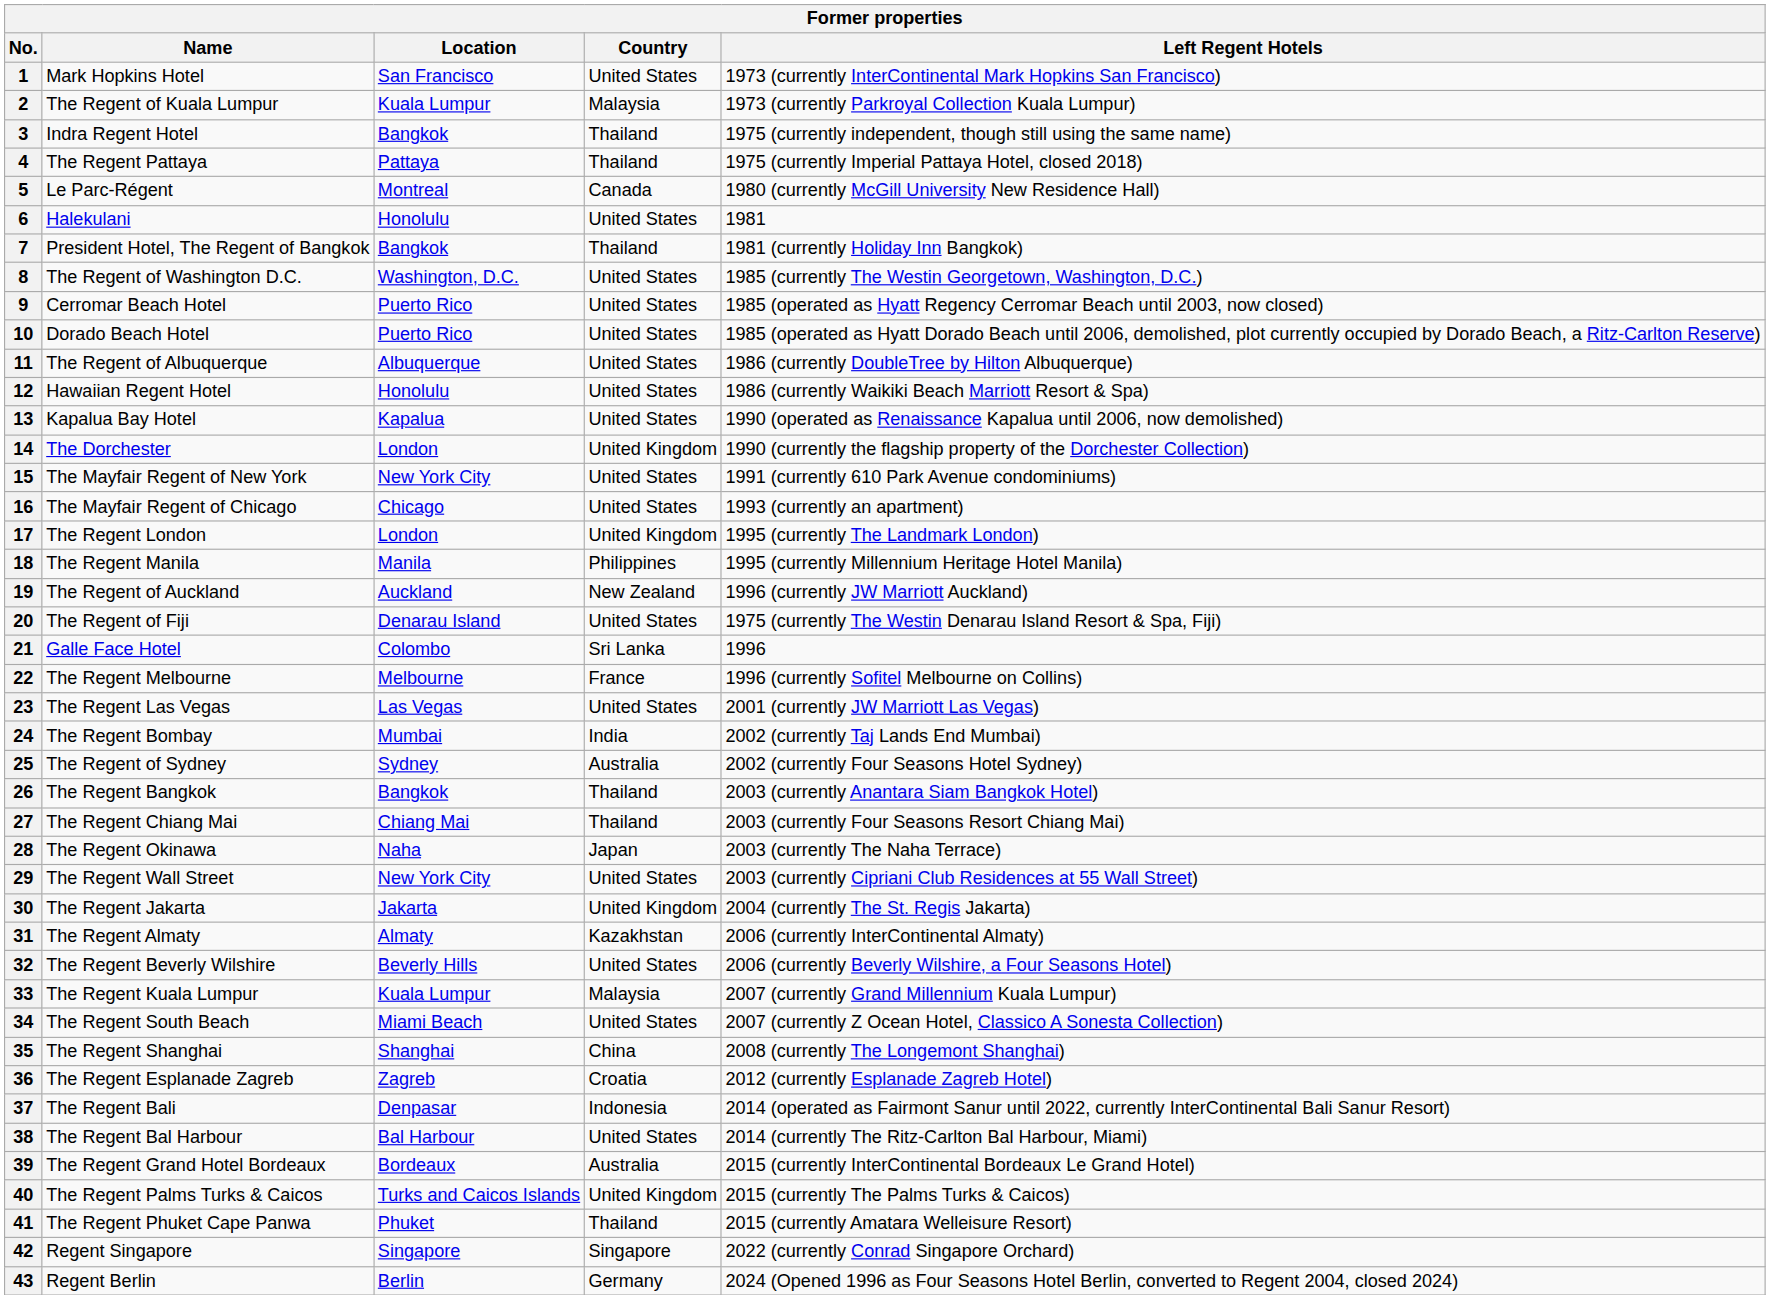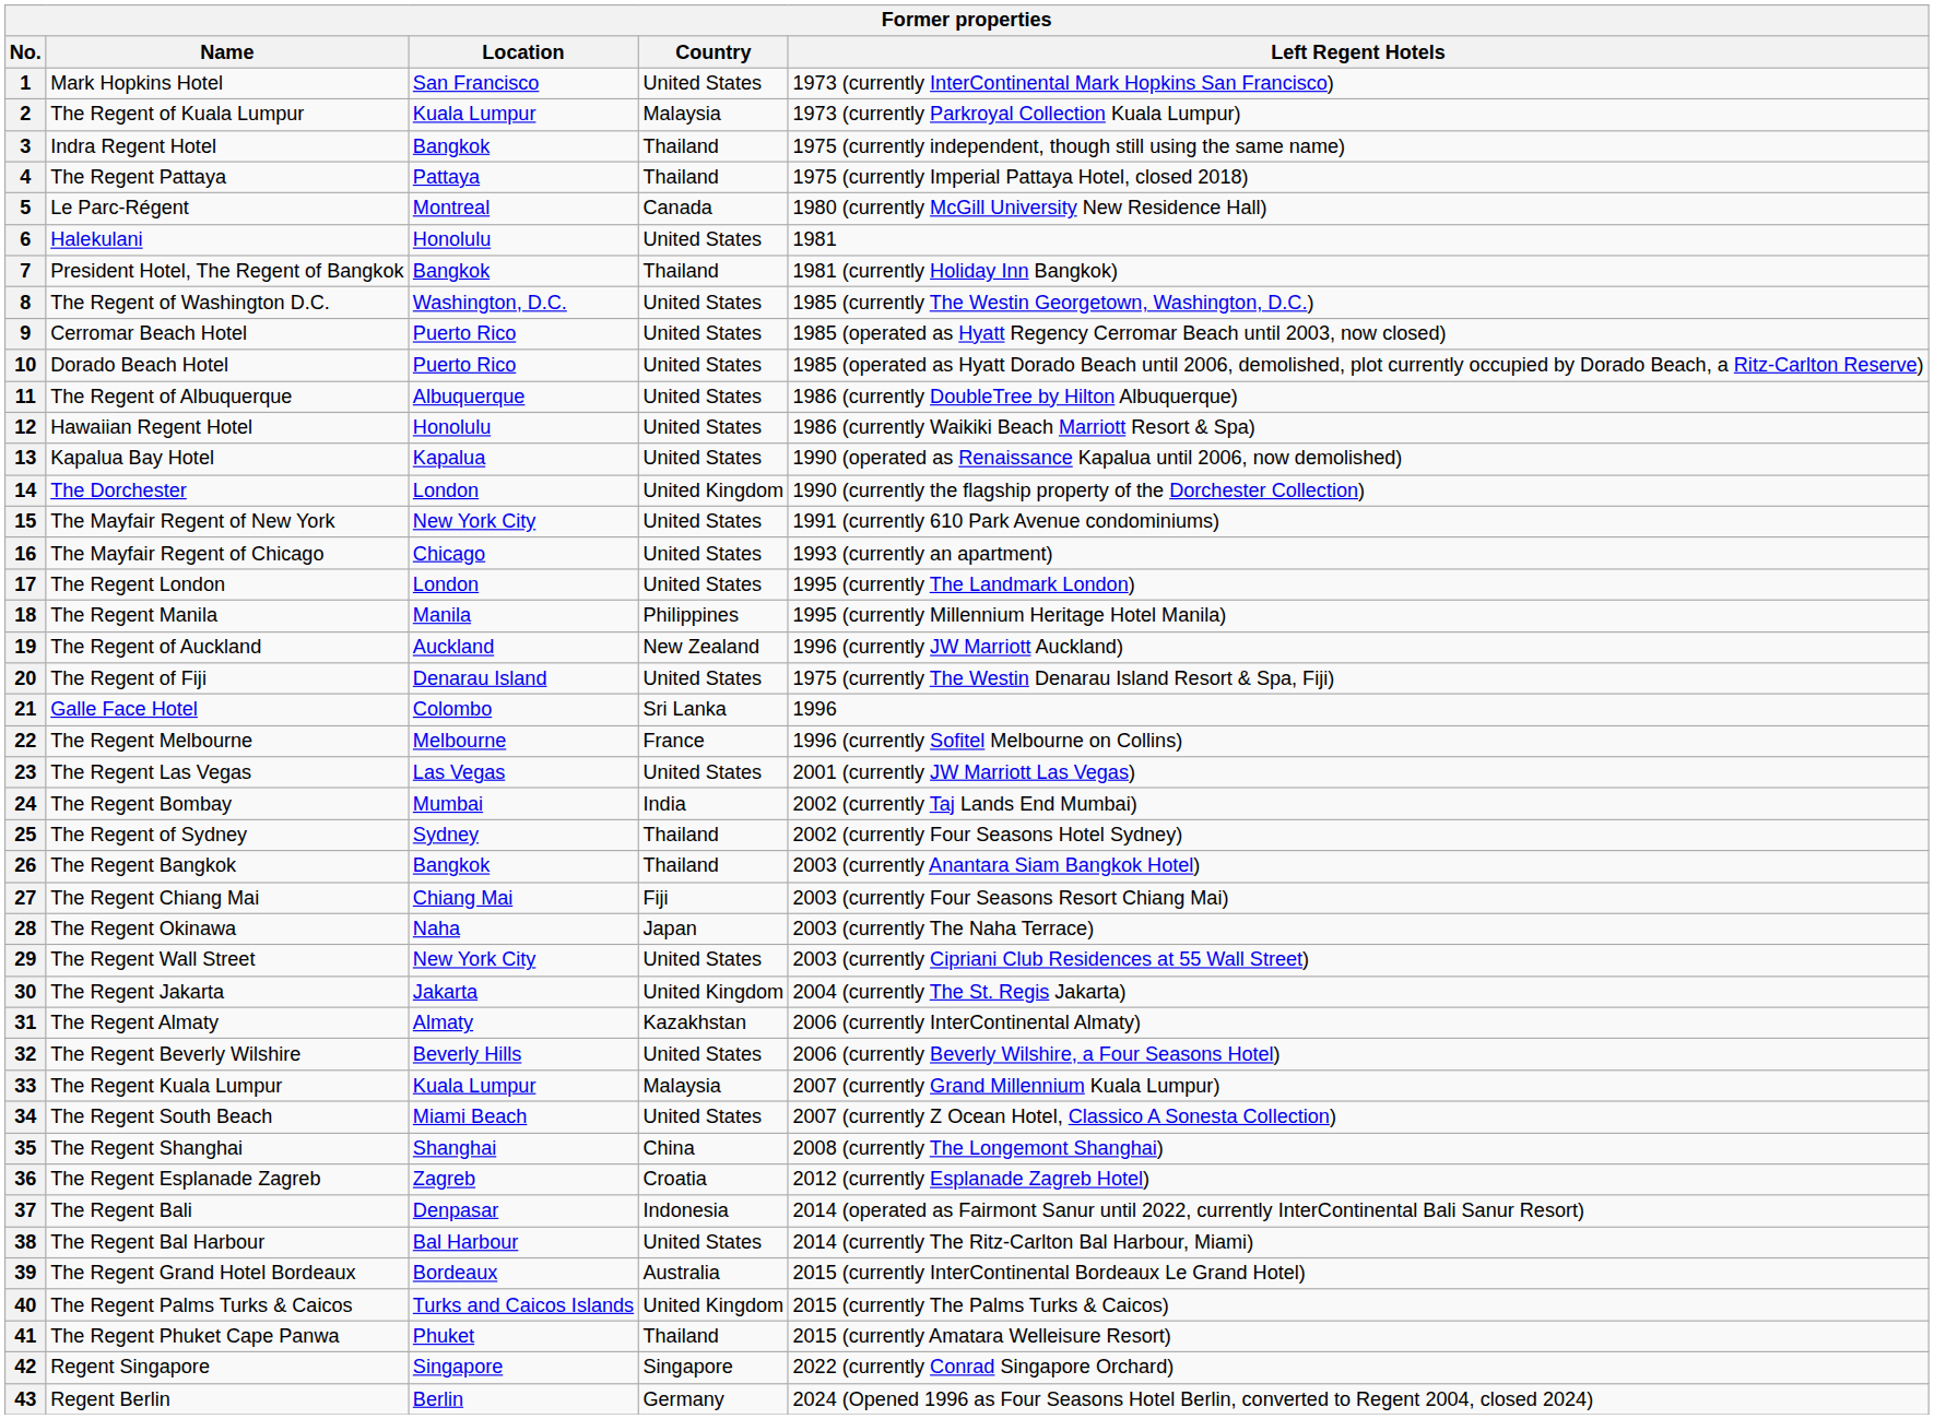17 | Country: United Kingdom -> United States
25 | Country: Australia -> Thailand
27 | Country: Thailand -> Fiji
